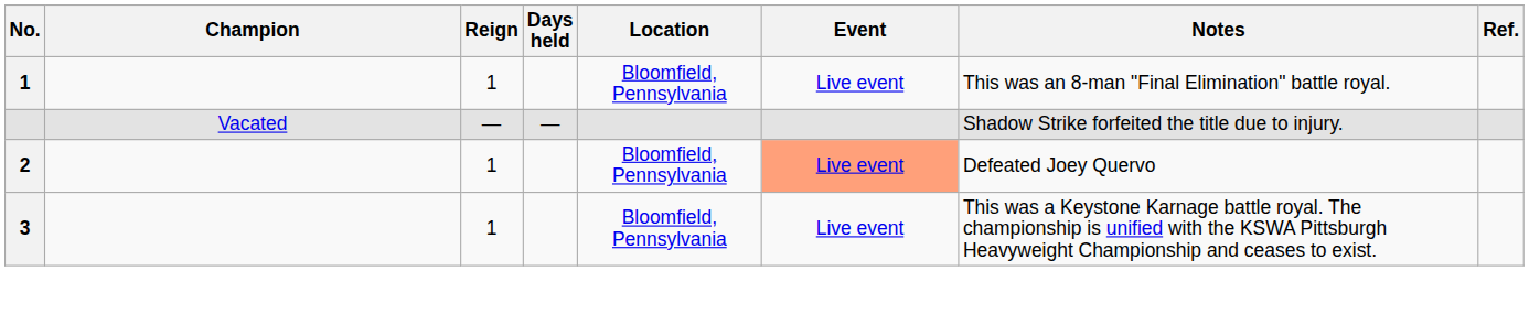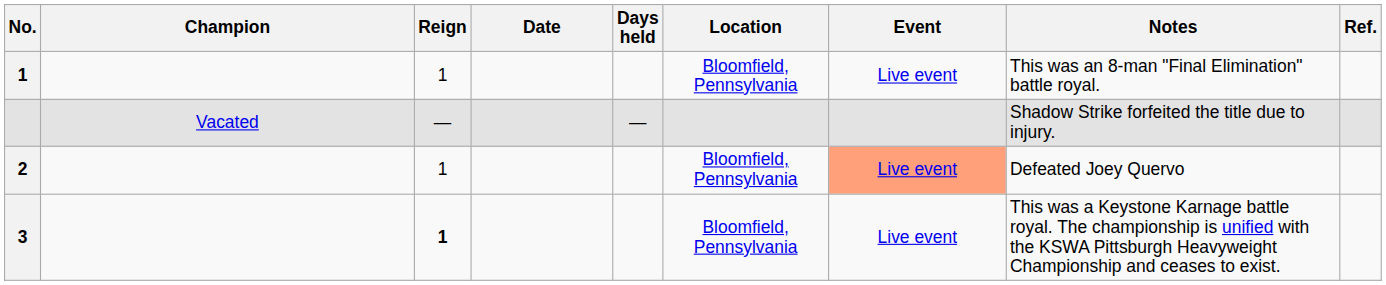+ column: Date
3 | Reign: normal -> bold
